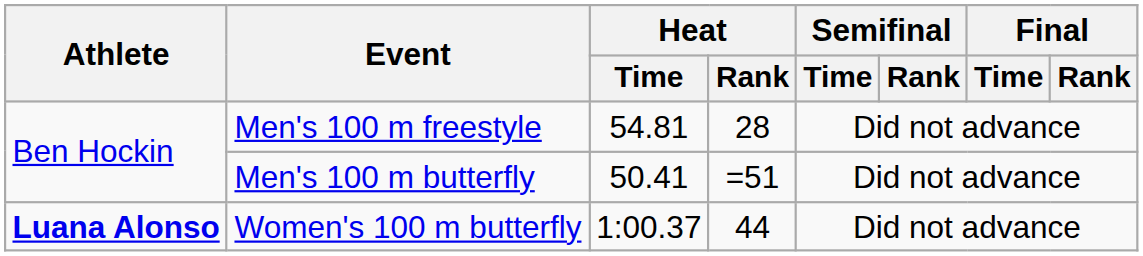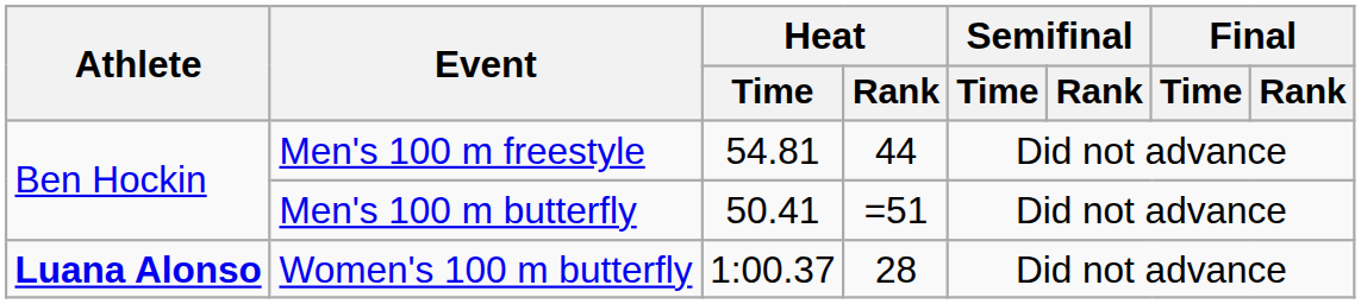Men's 100 m freestyle | Heat / Rank: 28 -> 44
Women's 100 m butterfly | Heat / Rank: 44 -> 28
